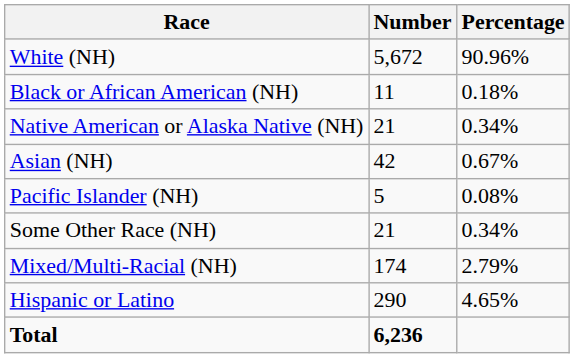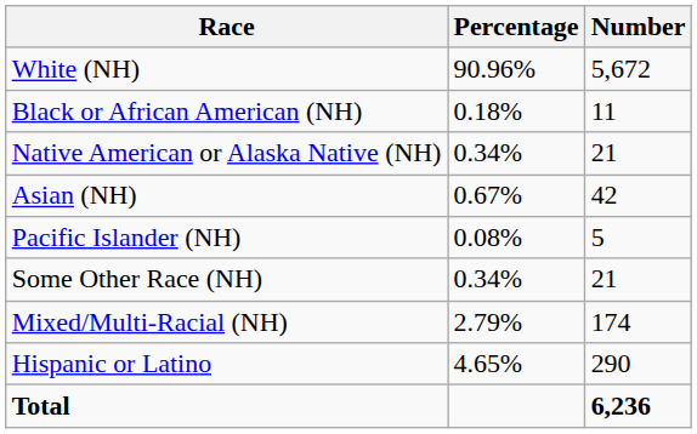columns swapped: Number <-> Percentage
